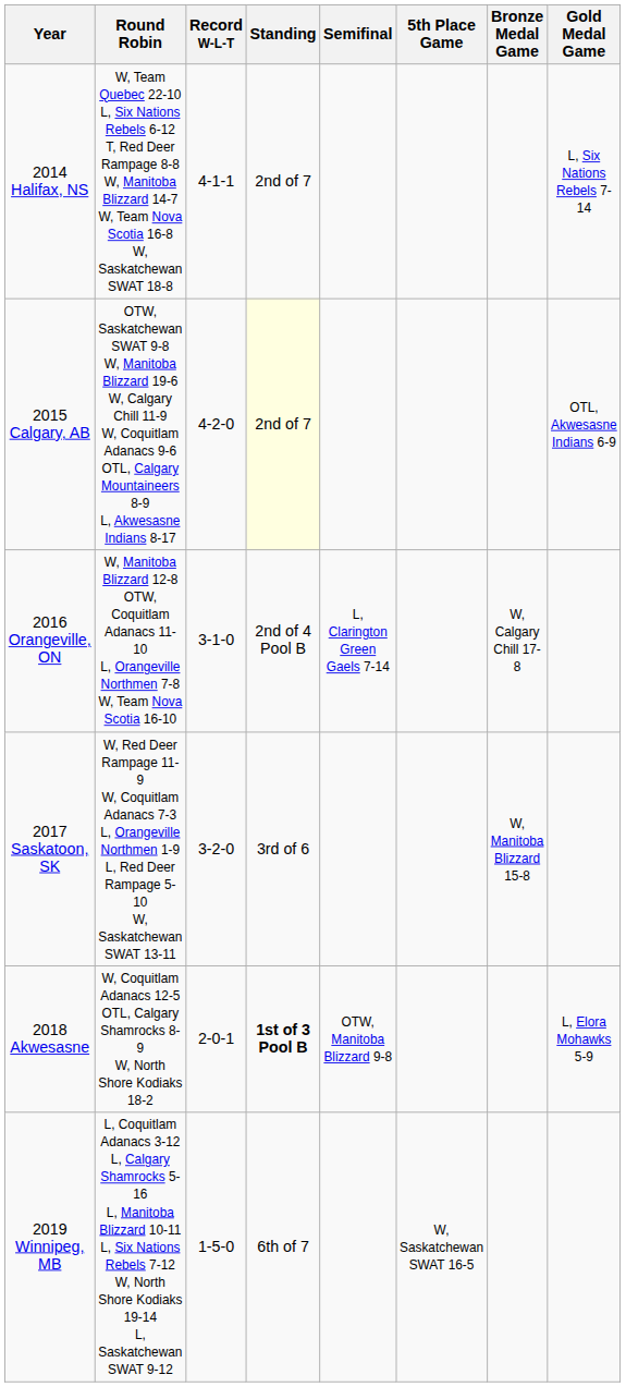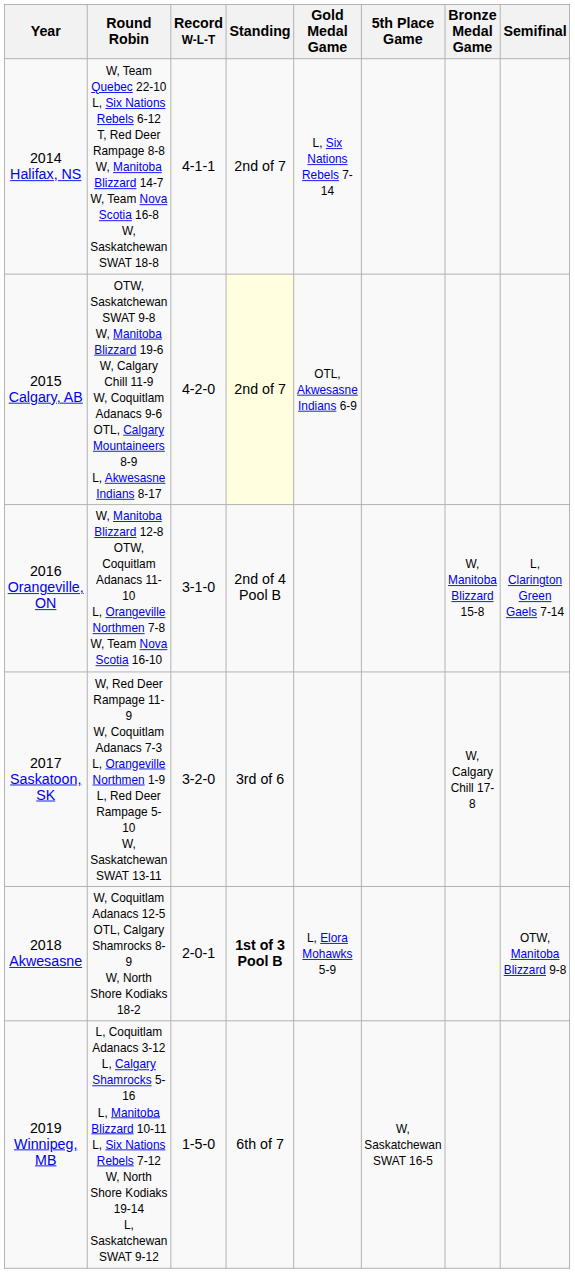columns swapped: Semifinal <-> Gold Medal Game
2016 Orangeville, ON | Bronze Medal Game: W, Calgary Chill 17-8 -> W, Manitoba Blizzard 15-8
2017 Saskatoon, SK | Bronze Medal Game: W, Manitoba Blizzard 15-8 -> W, Calgary Chill 17-8
